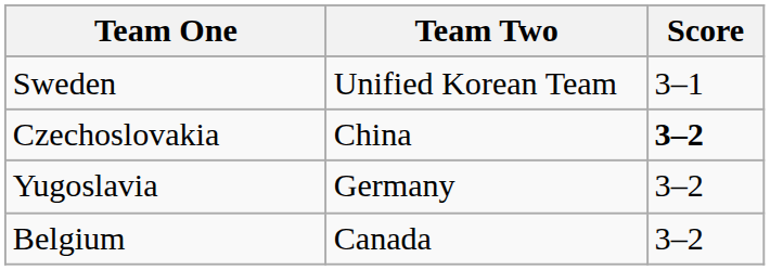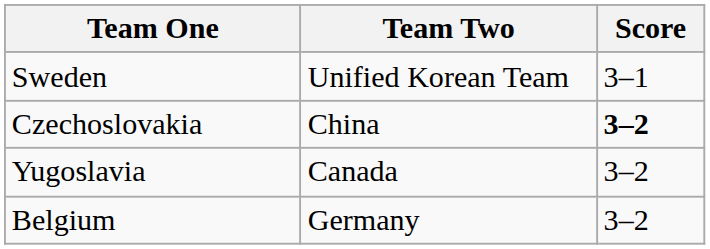Yugoslavia | Team Two: Germany -> Canada
Belgium | Team Two: Canada -> Germany
